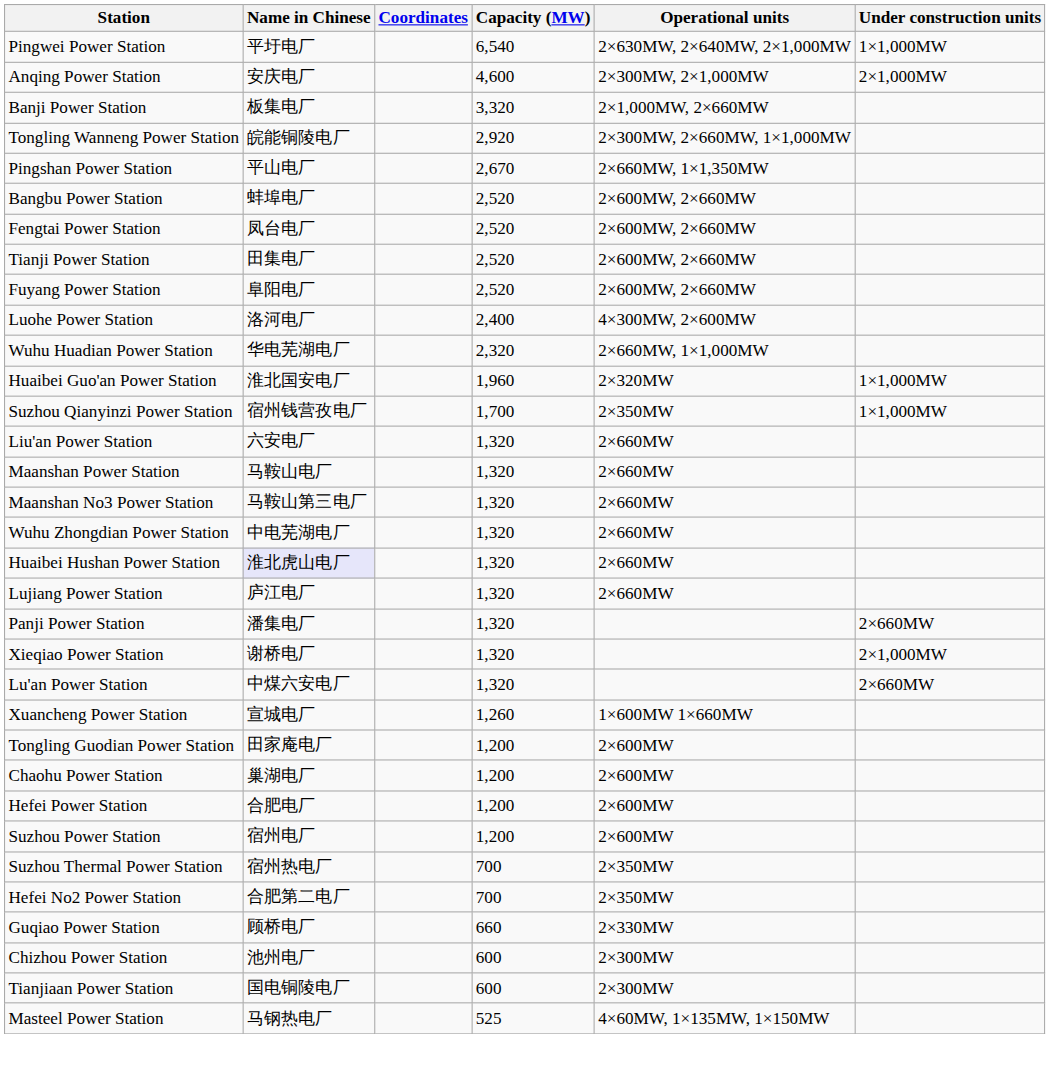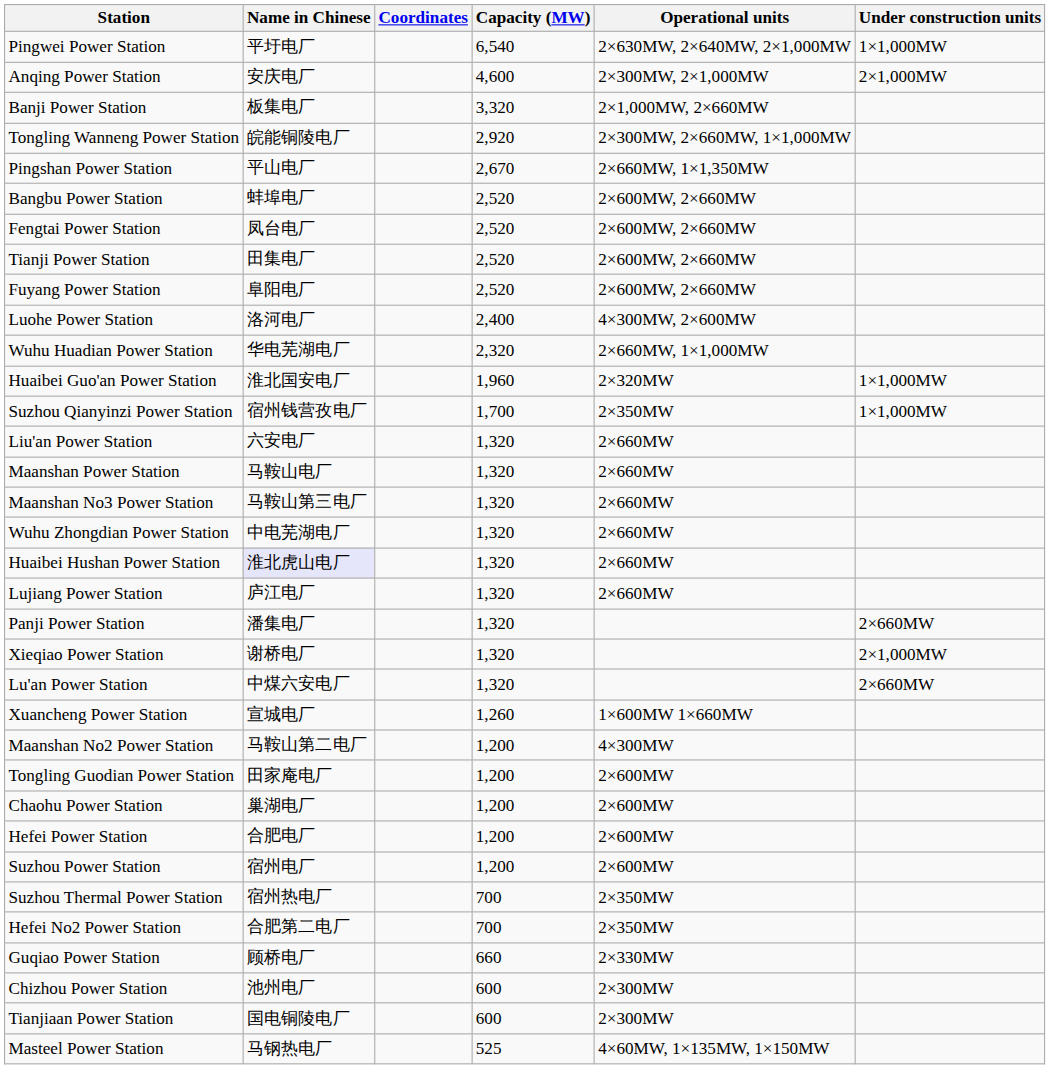+ row: Maanshan No2 Power Station | 马鞍山第二电厂 | 1,200 | 4×300MW
